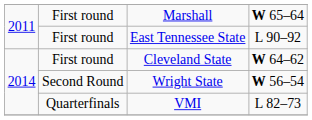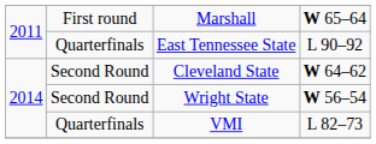East Tennessee State | column 2: First round -> Quarterfinals
Cleveland State | column 2: First round -> Second Round
